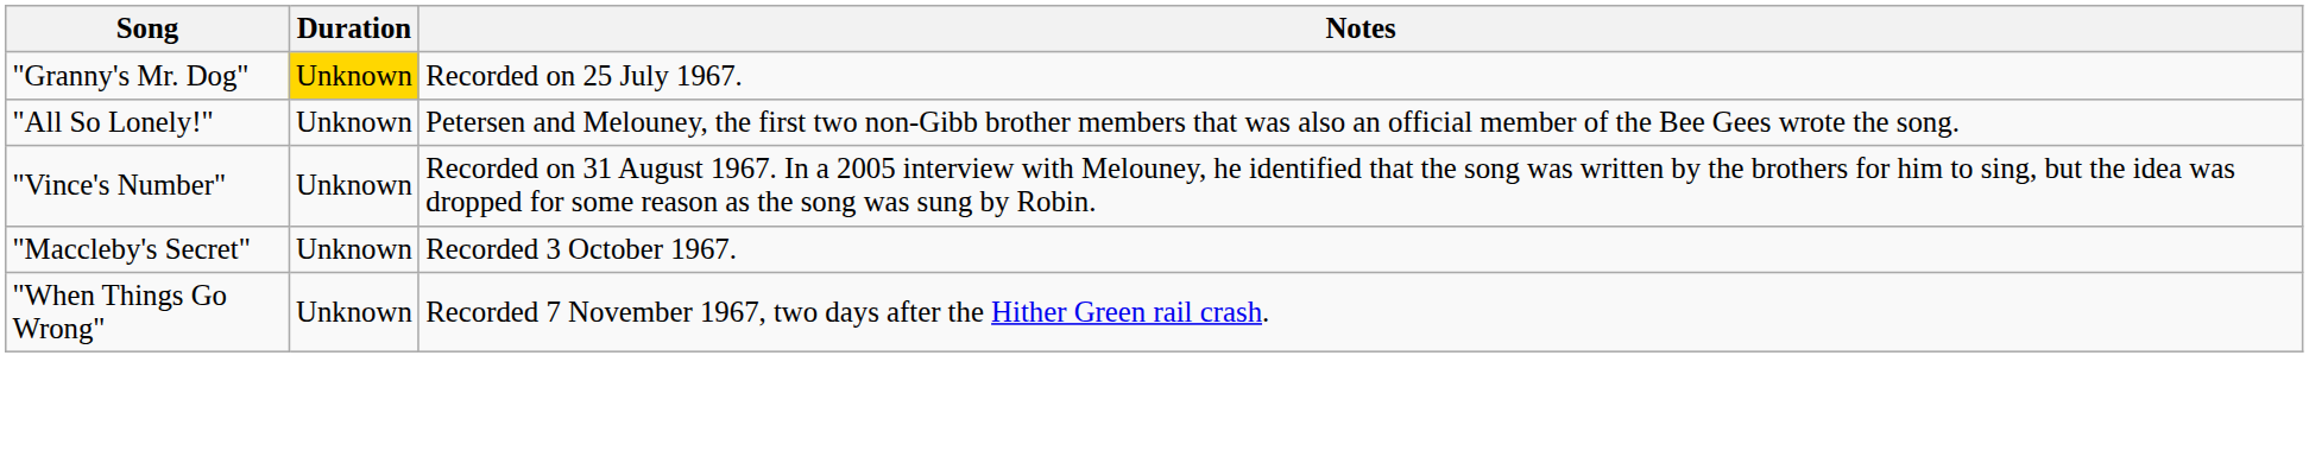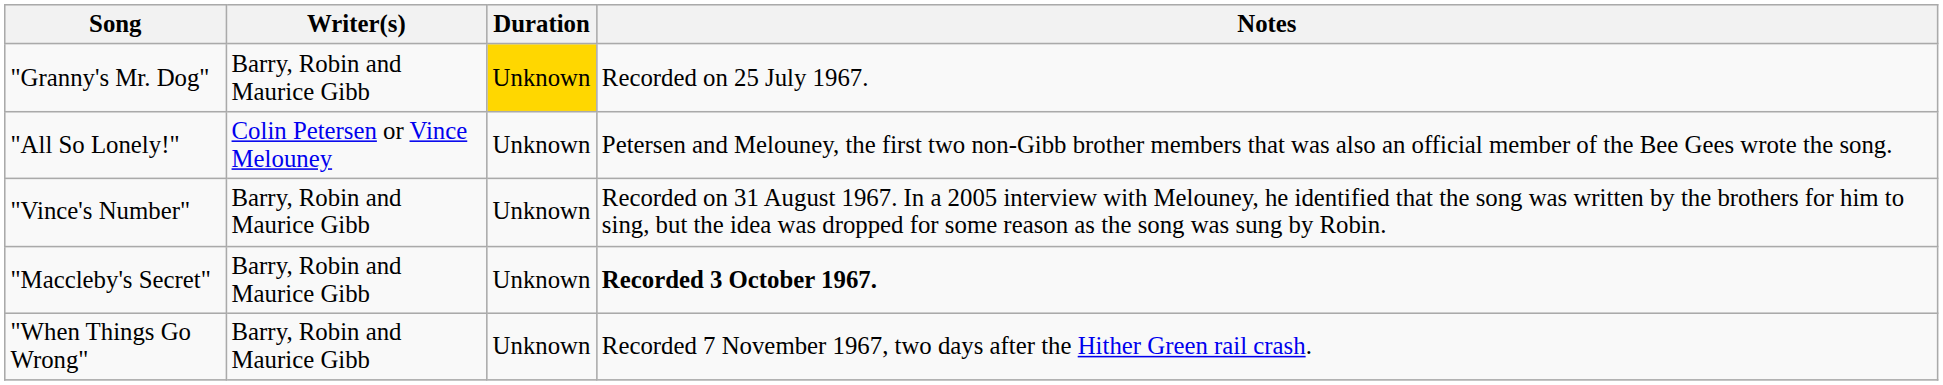+ column: Writer(s) | Barry, Robin and Maurice Gibb | Colin Petersen or Vince Melouney | Barry, Robin and Maurice Gibb | Barry, Robin and Maurice Gibb | Barry, Robin and Maurice Gibb
"Maccleby's Secret" | Notes: normal -> bold
